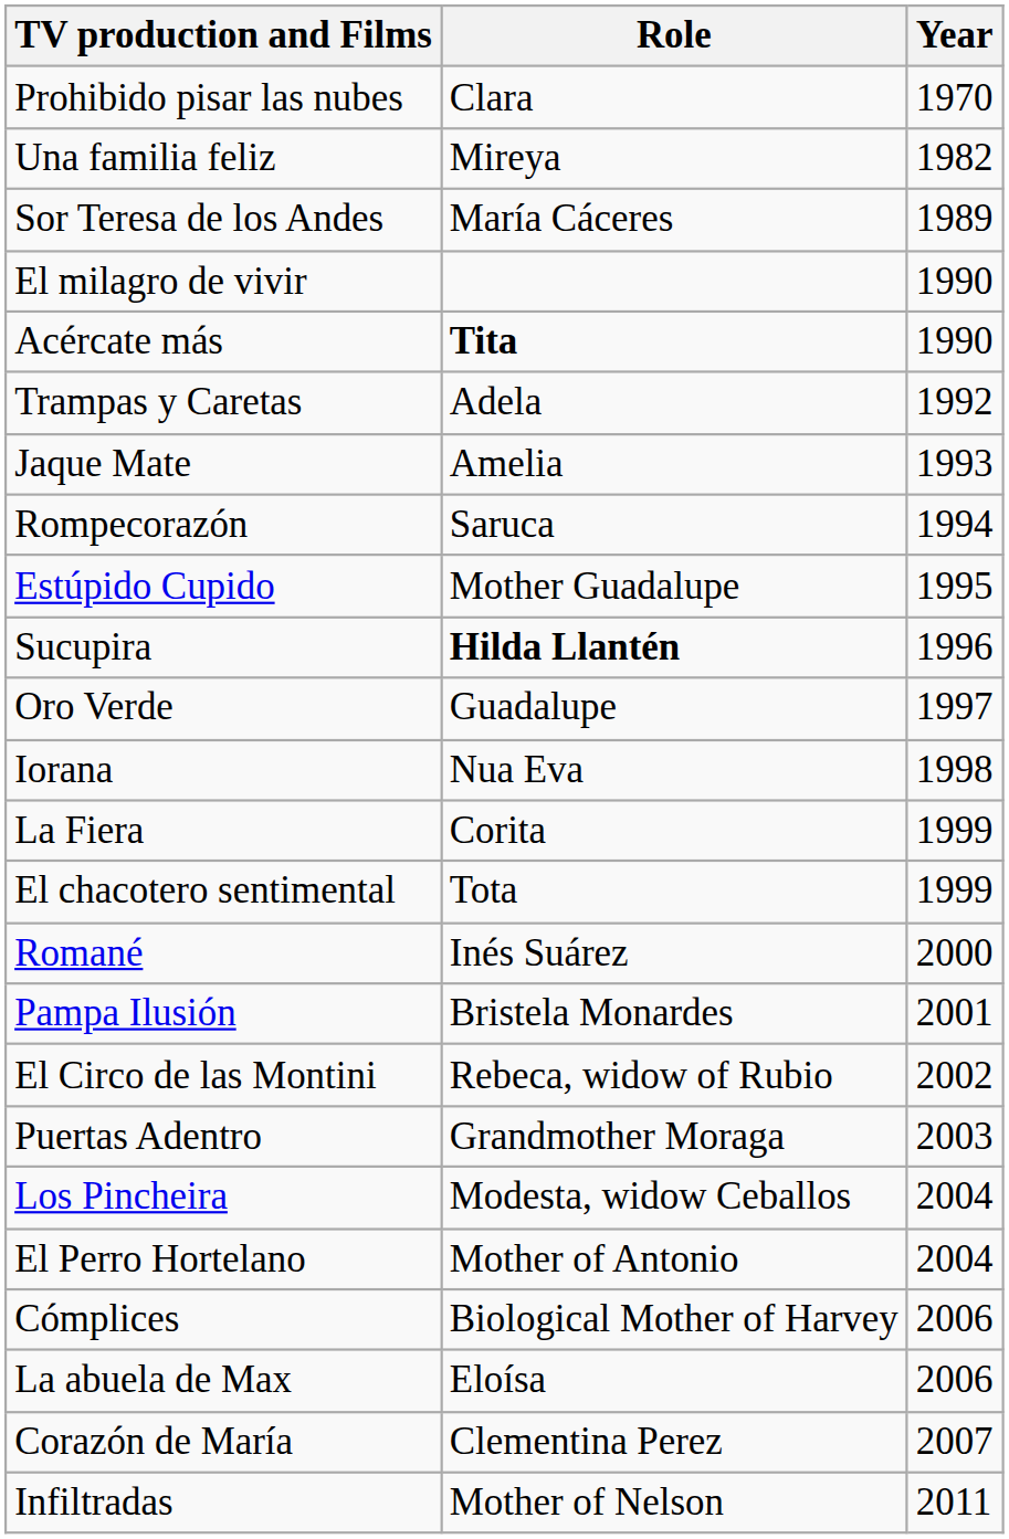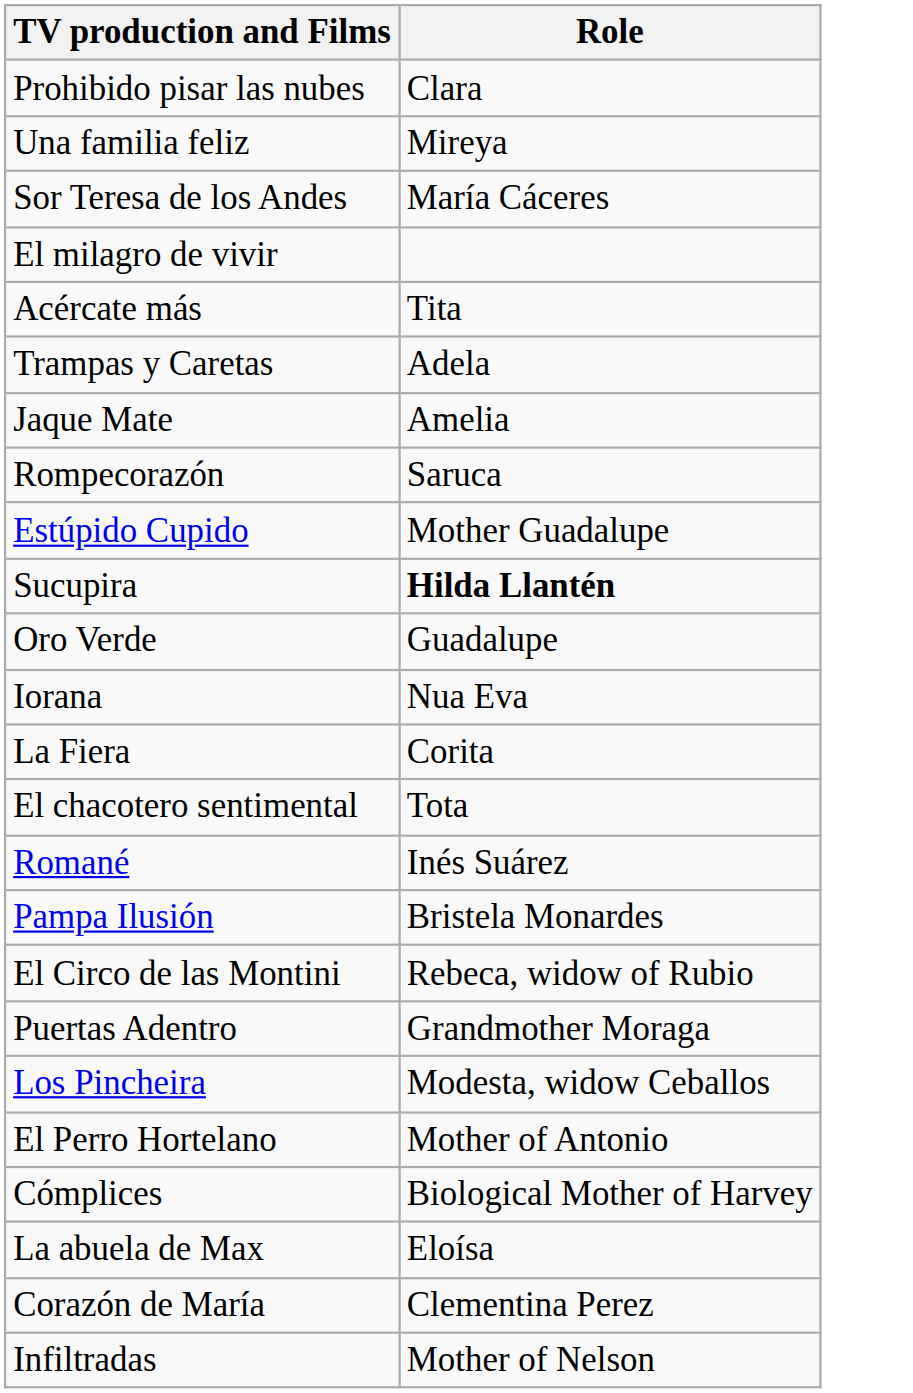- column: Year | 1970 | 1982 | 1989 | 1990 | 1990 | 1992 | 1993 | 1994 | 1995 | 1996 | 1997 | 1998 | 1999 | 1999 | 2000 | 2001 | 2002 | 2003 | 2004 | 2004 | 2006 | 2006 | 2007 | 2011
Acércate más | Role: bold -> normal
